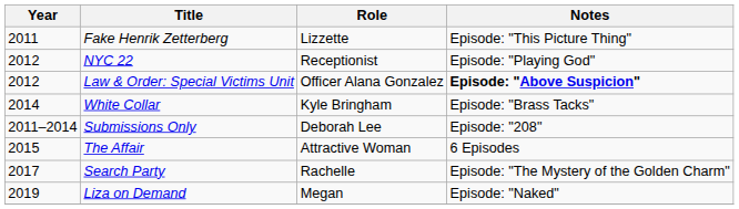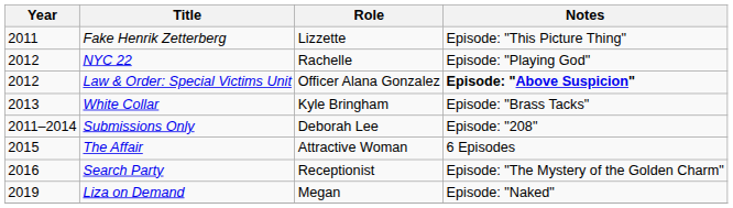NYC 22 | Role: Receptionist -> Rachelle
White Collar | Year: 2014 -> 2013
Search Party | Year: 2017 -> 2016
Search Party | Role: Rachelle -> Receptionist
